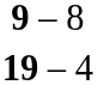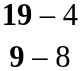rows swapped: 19 – 4 <-> 9 – 8
